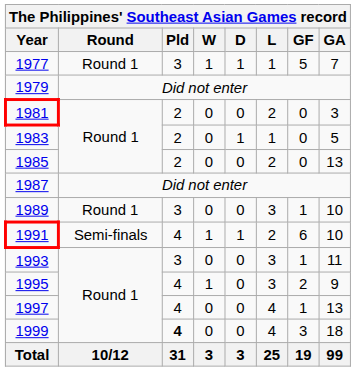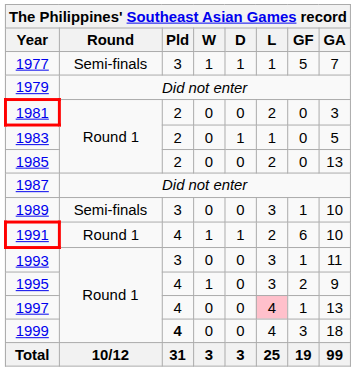1977 | Round: Round 1 -> Semi-finals
1989 | Round: Round 1 -> Semi-finals
1991 | Round: Semi-finals -> Round 1
1997 | L: no background -> pink background
